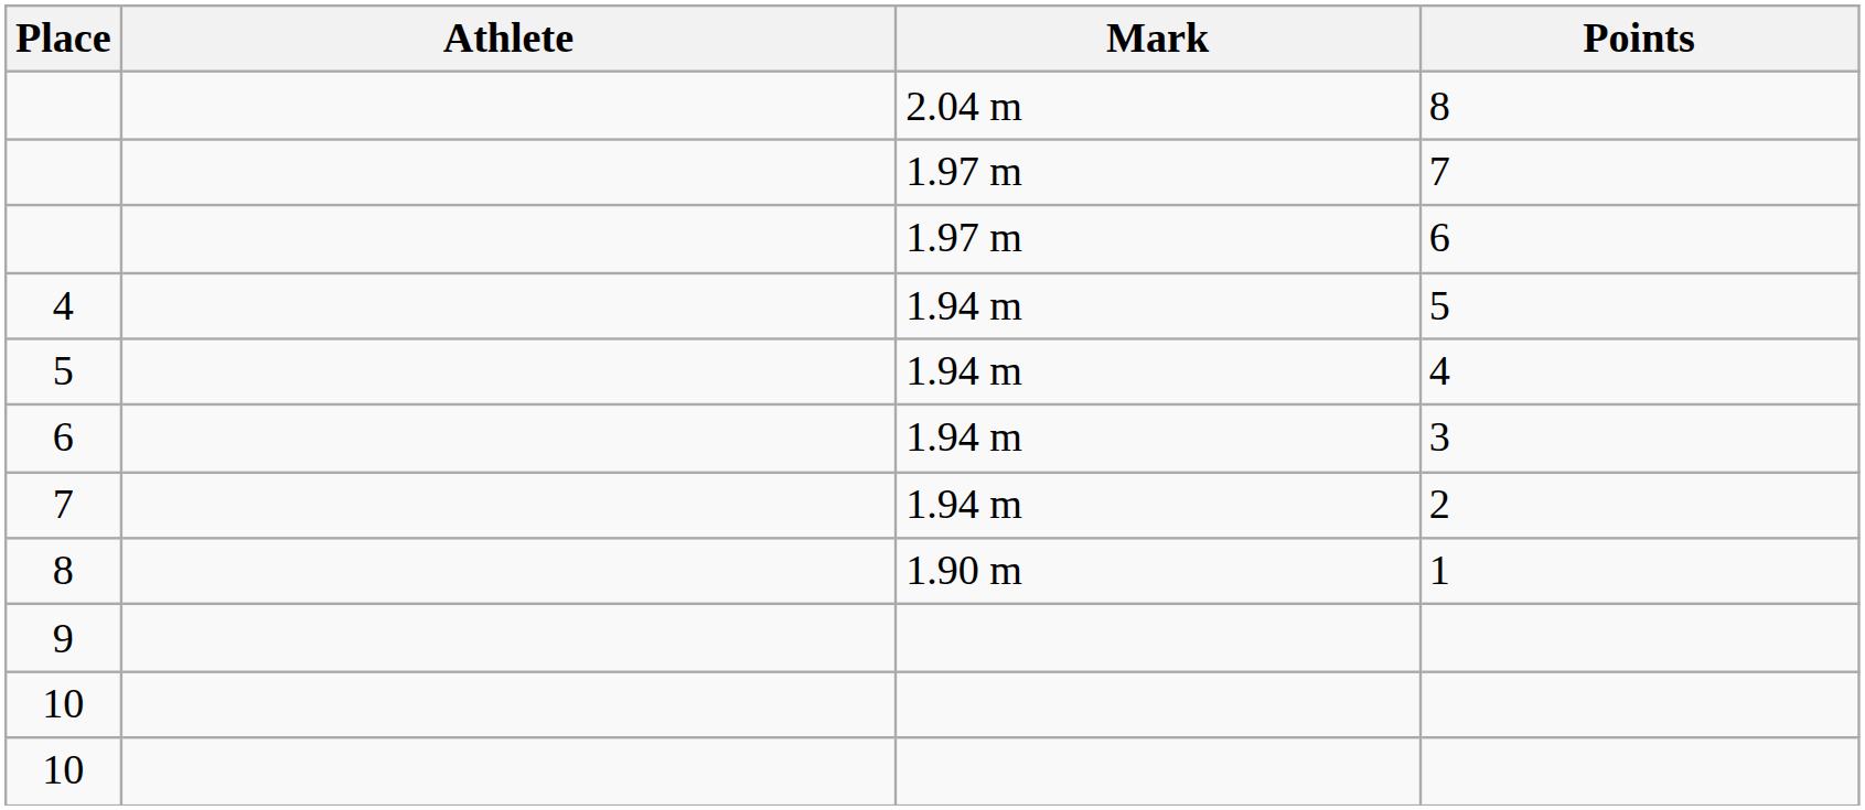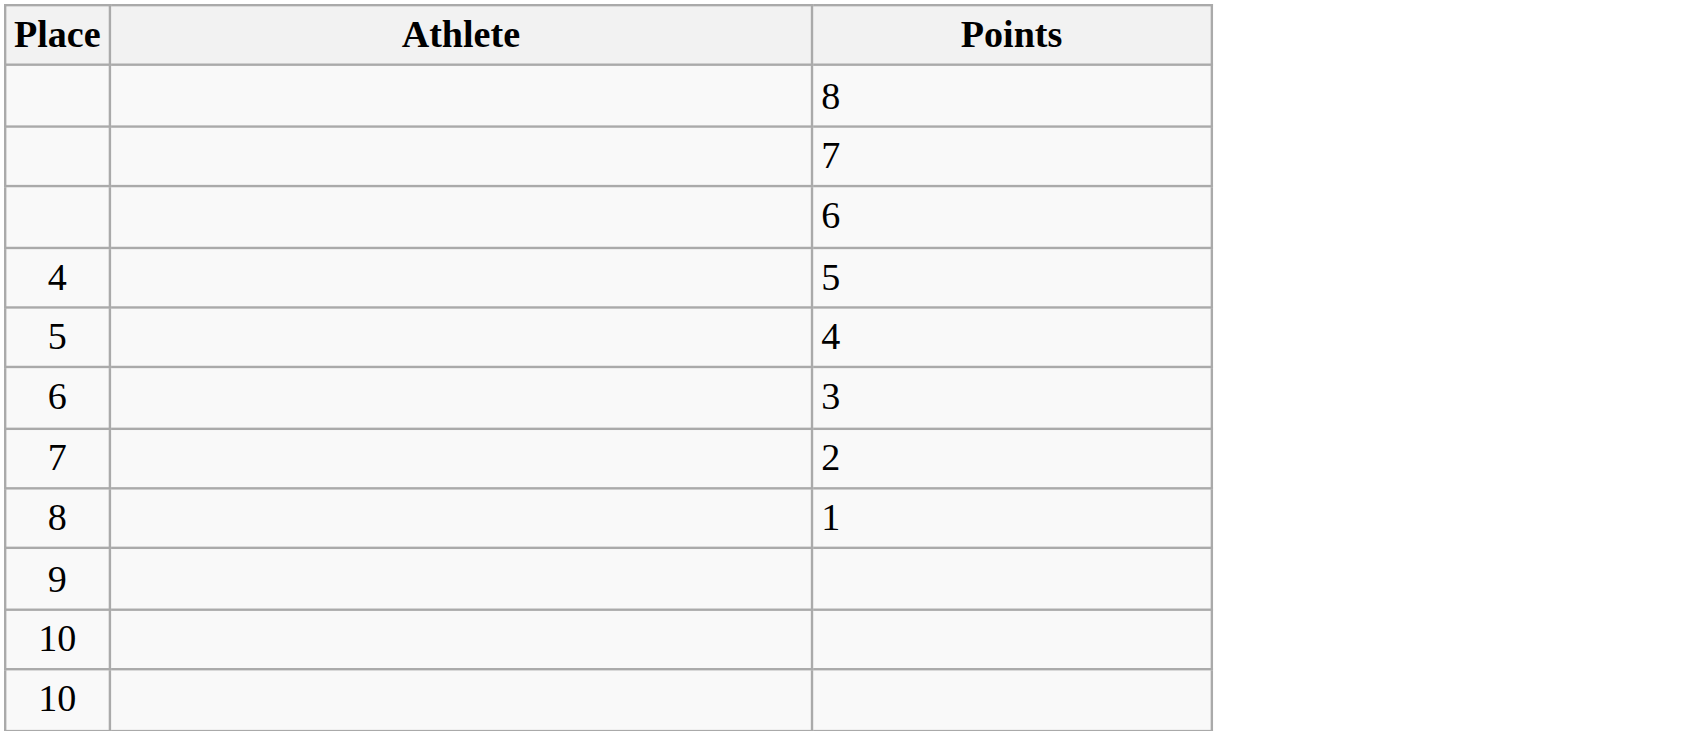- column: Mark | 2.04 m | 1.97 m | 1.97 m | 1.94 m | 1.94 m | 1.94 m | 1.94 m | 1.90 m
